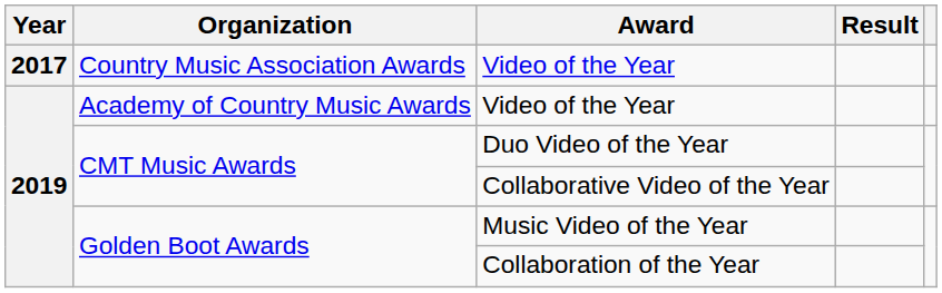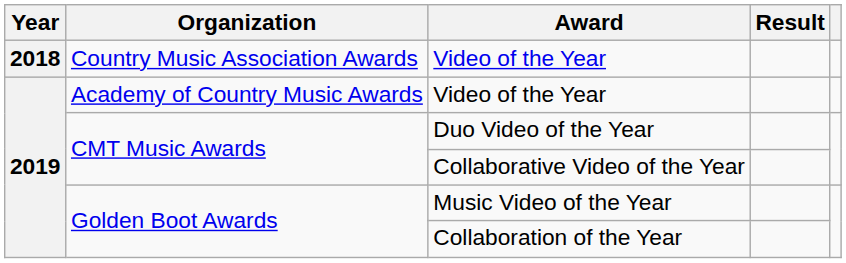Country Music Association Awards / Video of the Year | Year: 2017 -> 2018
